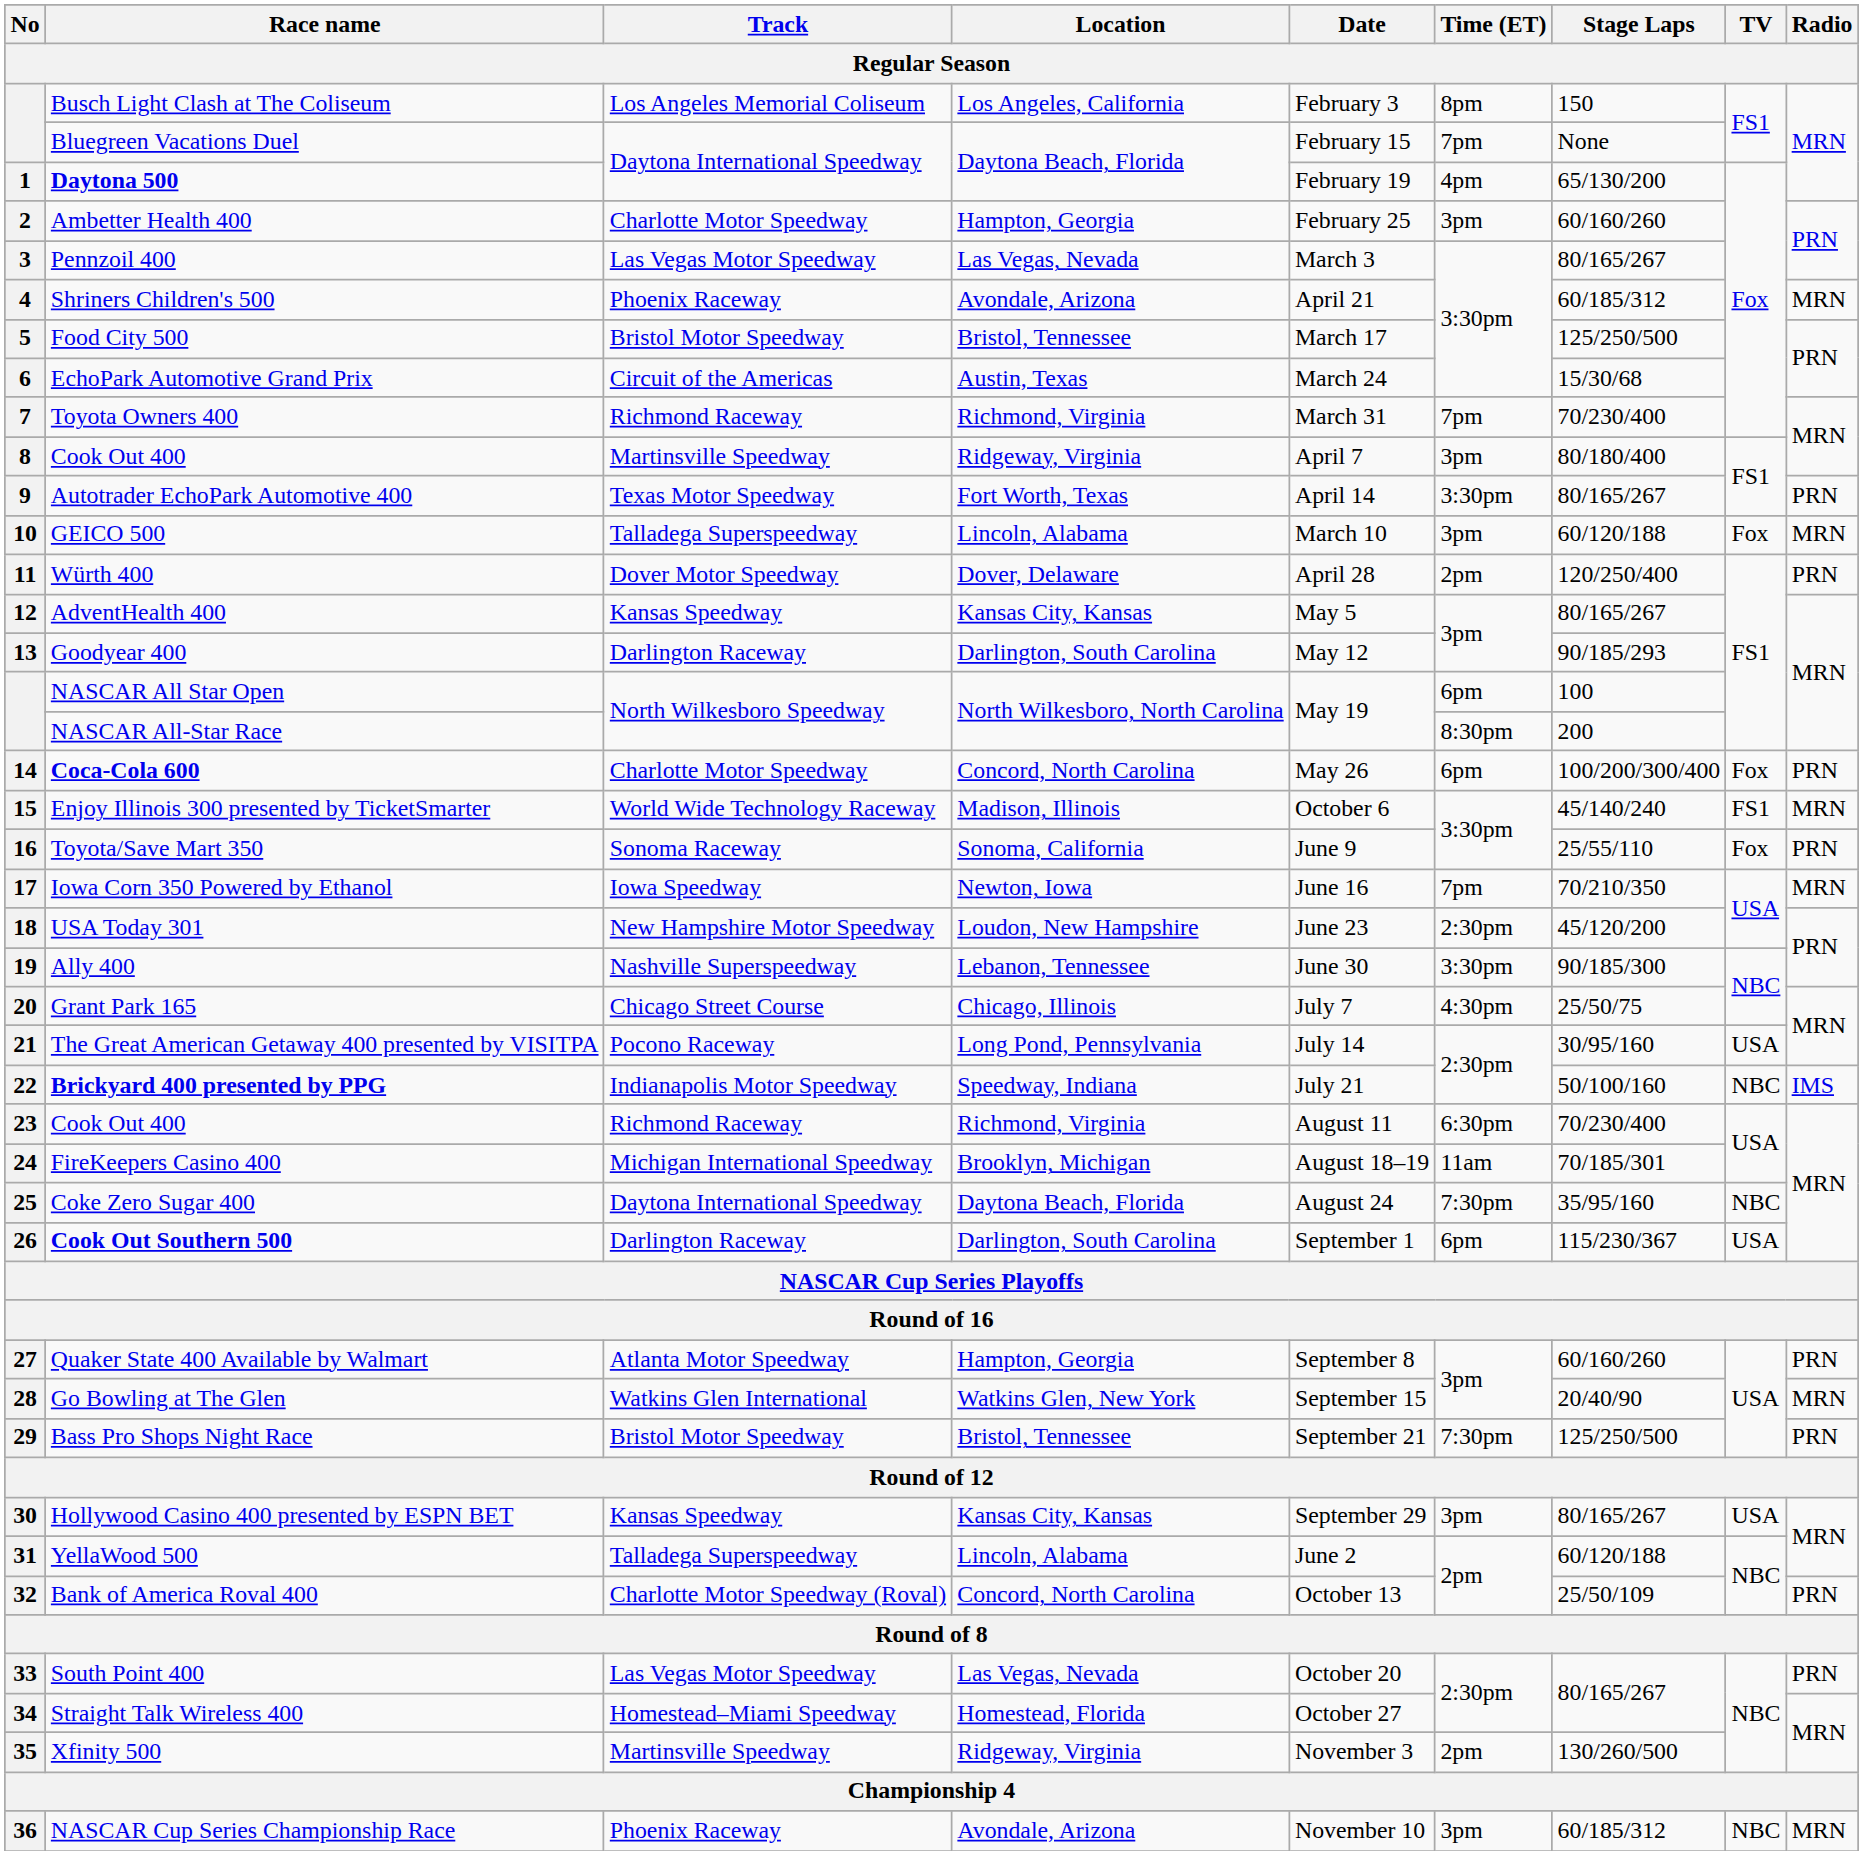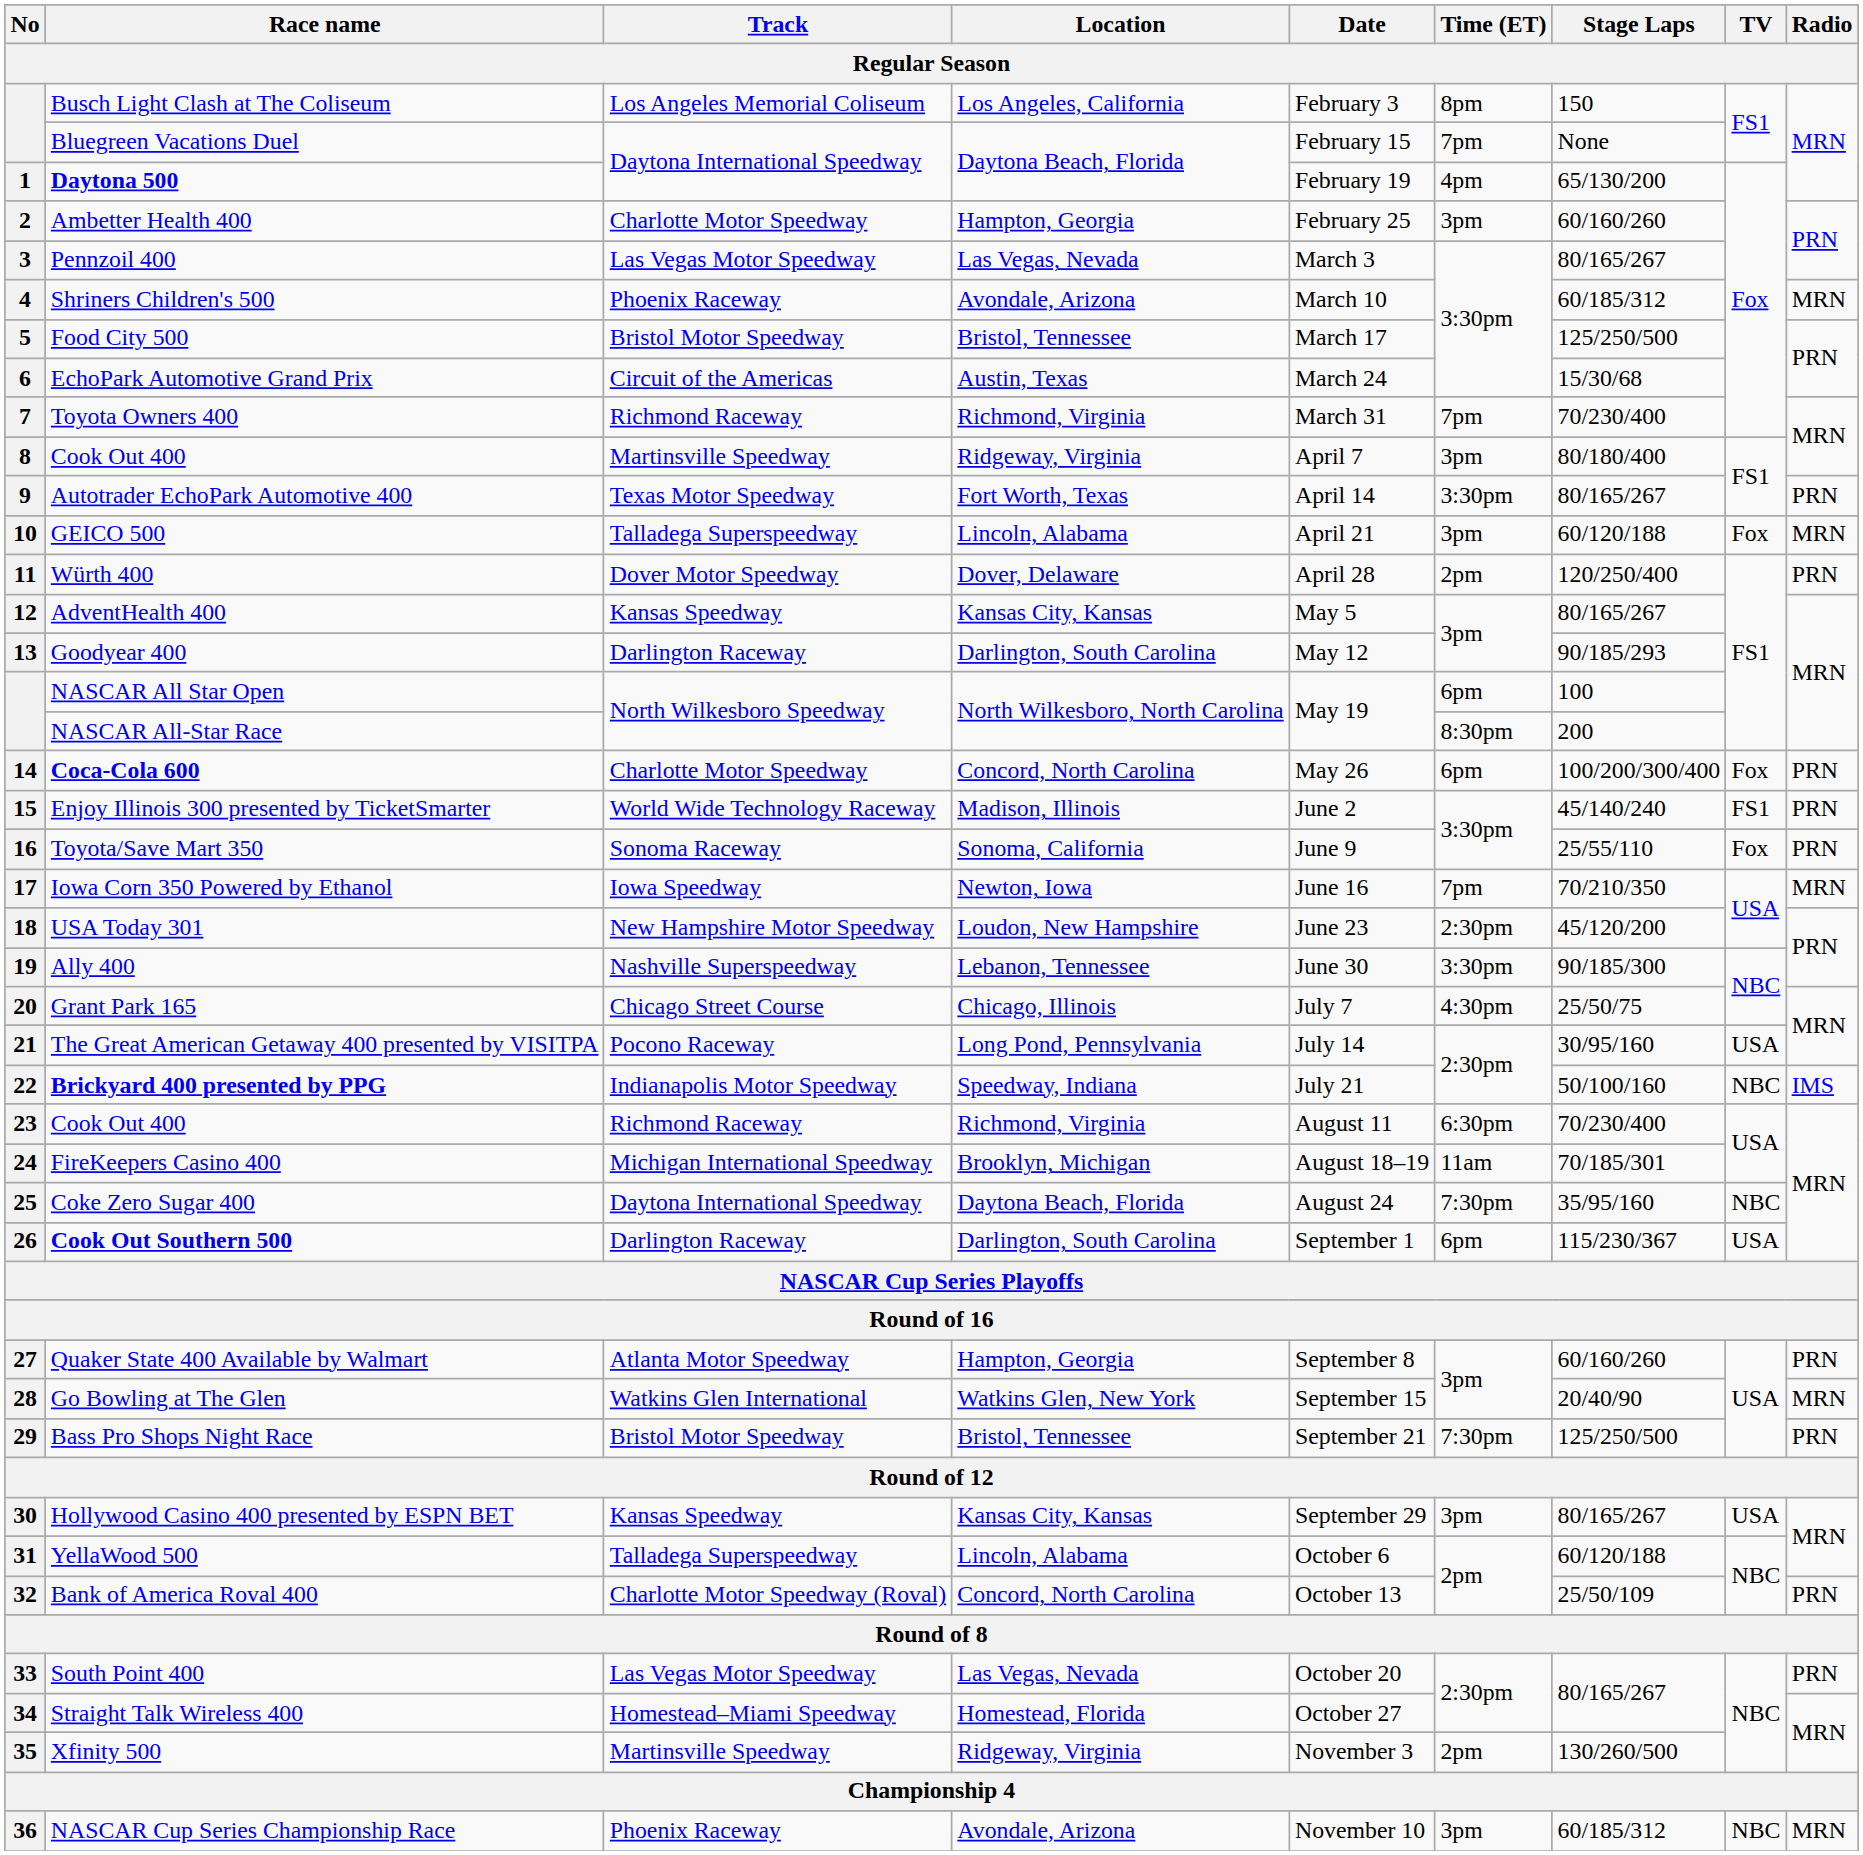Shriners Children's 500 | Date / Regular Season: April 21 -> March 10
GEICO 500 | Date / Regular Season: March 10 -> April 21
Enjoy Illinois 300 presented by TicketSmarter | Date / Regular Season: October 6 -> June 2
Enjoy Illinois 300 presented by TicketSmarter | Radio / Regular Season: MRN -> PRN
YellaWood 500 | Date / Regular Season: June 2 -> October 6
